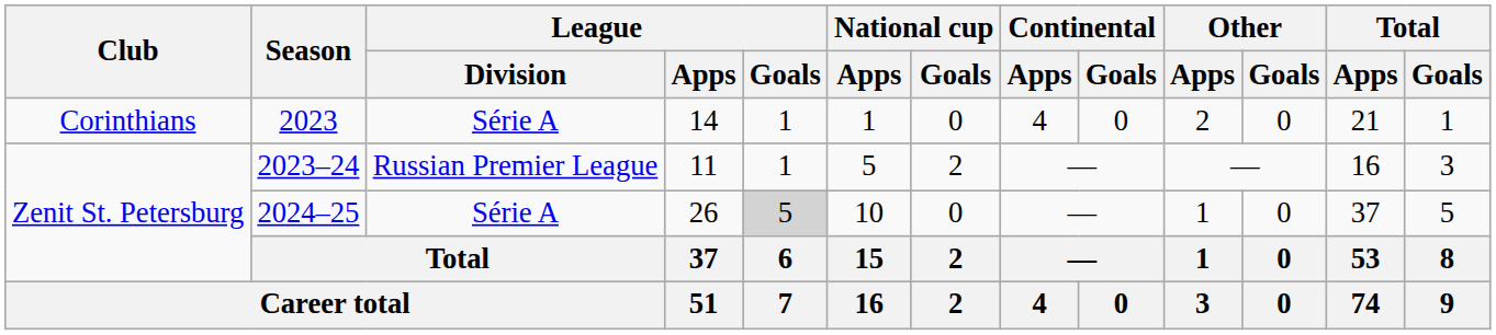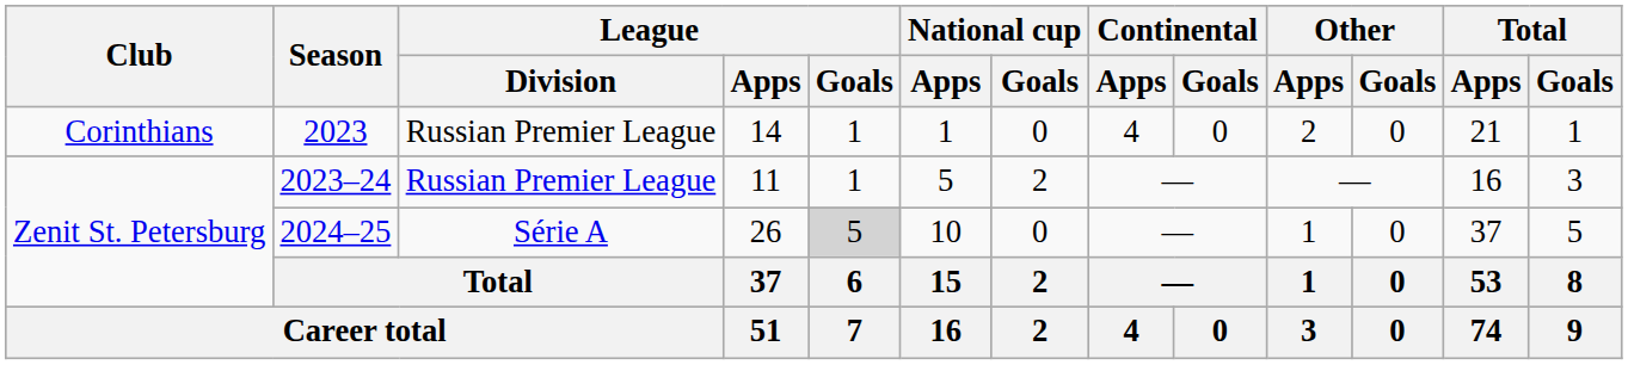2023 | League / Division: Série A -> Russian Premier League
